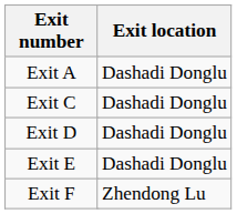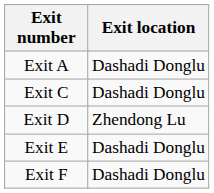Exit D | Exit location: Dashadi Donglu -> Zhendong Lu
Exit F | Exit location: Zhendong Lu -> Dashadi Donglu
